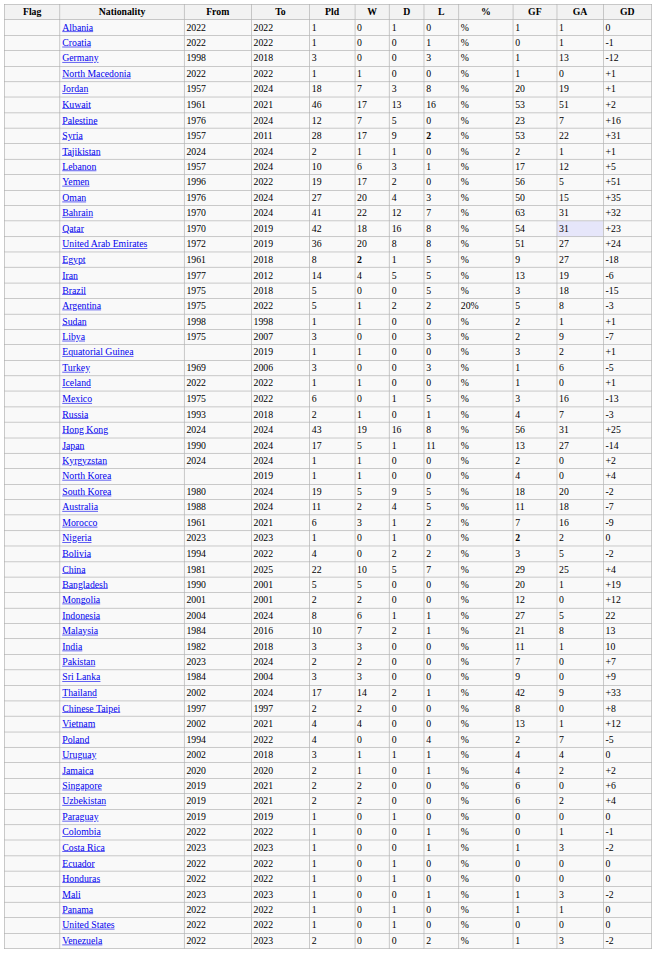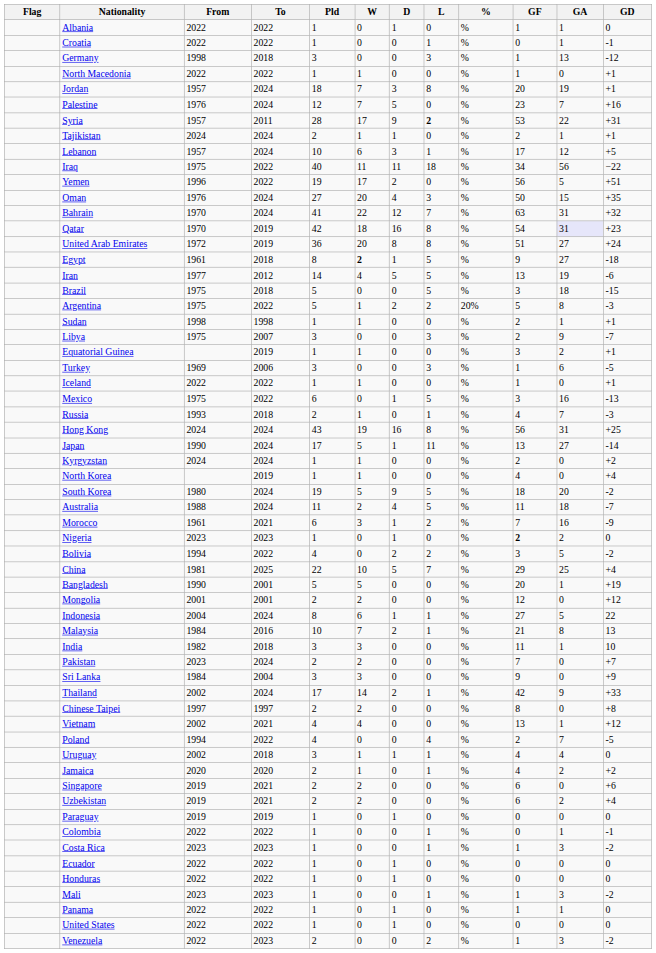- row: Kuwait | 1961 | 2021 | 46 | 17 | 13 | 16 | % | 53 | 51 | +2
+ row: Iraq | 1975 | 2022 | 40 | 11 | 11 | 18 | % | 34 | 56 | −22
